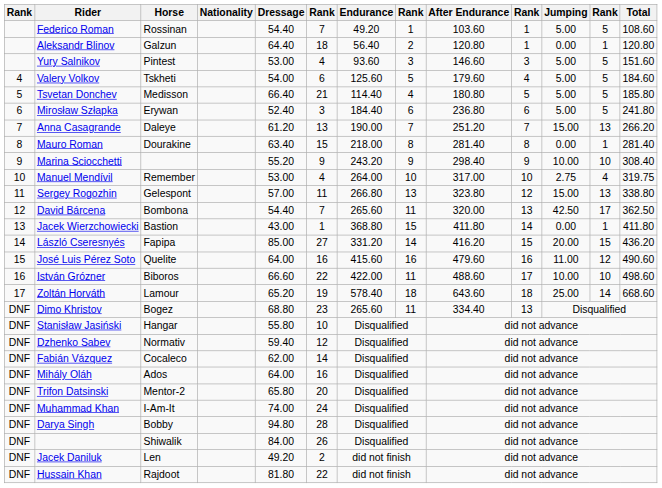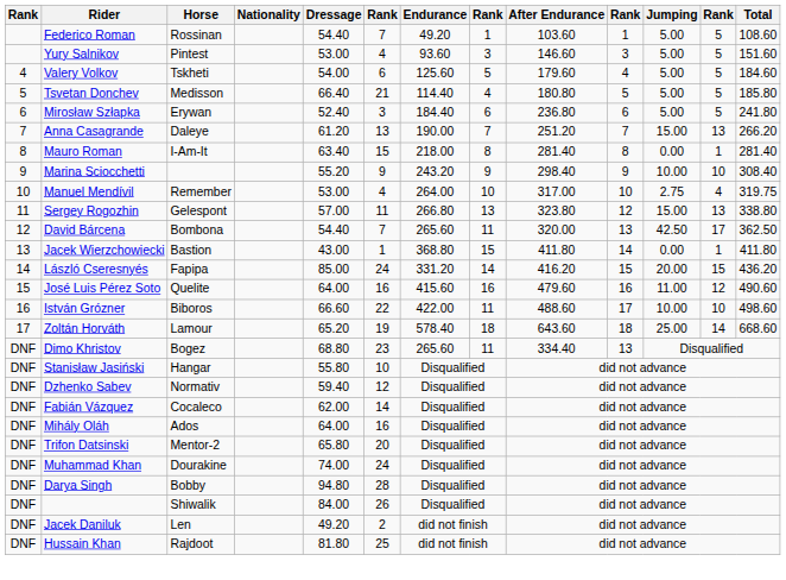- row: Aleksandr Blinov | Galzun | 64.40 | 18 | 56.40 | 2 | 120.80 | 1 | 0.00 | 1 | 120.80
Mauro Roman | Horse: Dourakine -> I-Am-It
László Cseresnyés | column 6: 27 -> 24
Muhammad Khan | Horse: I-Am-It -> Dourakine
Hussain Khan | column 6: 22 -> 25
